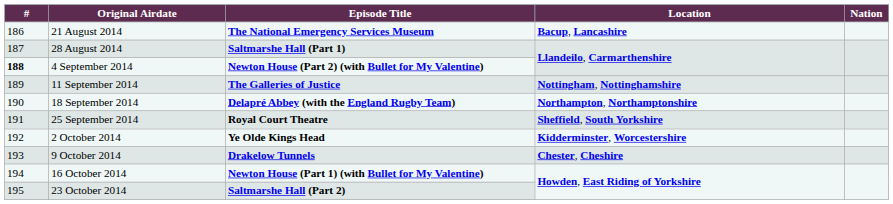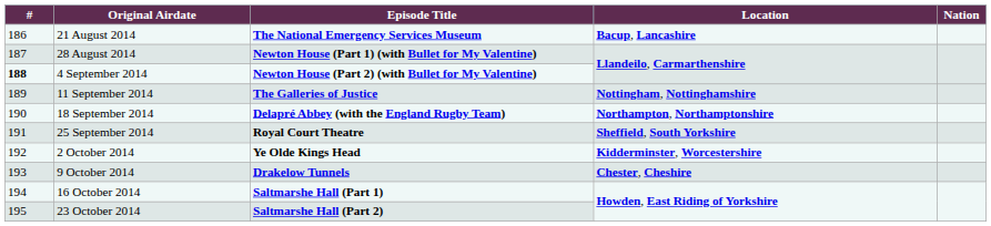28 August 2014 | Episode Title: Saltmarshe Hall (Part 1) -> Newton House (Part 1) (with Bullet for My Valentine)
16 October 2014 | Episode Title: Newton House (Part 1) (with Bullet for My Valentine) -> Saltmarshe Hall (Part 1)
